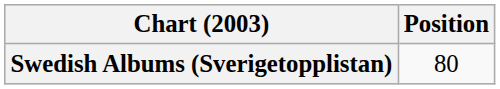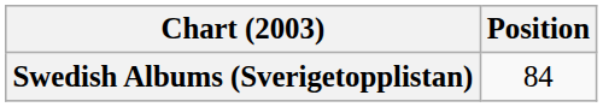Swedish Albums (Sverigetopplistan) | Position: 80 -> 84
